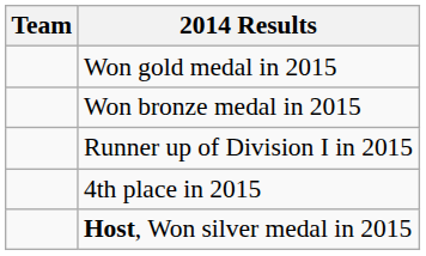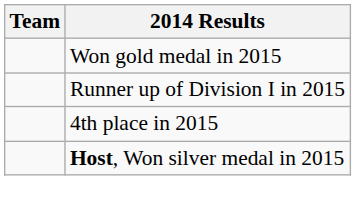- row: Won bronze medal in 2015
